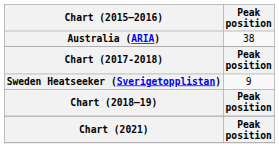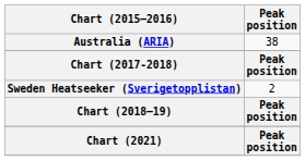Sweden Heatseeker (Sverigetopplistan) | Peak position: 9 -> 2
